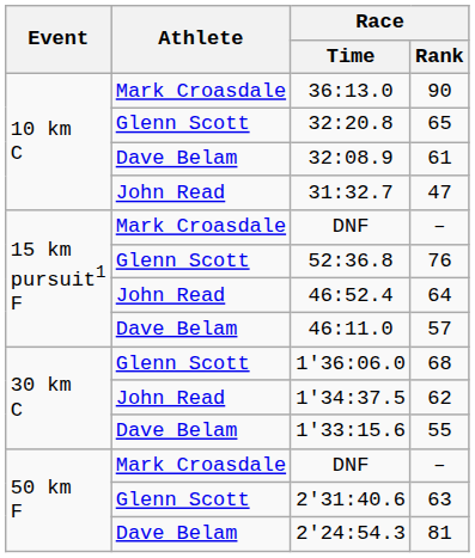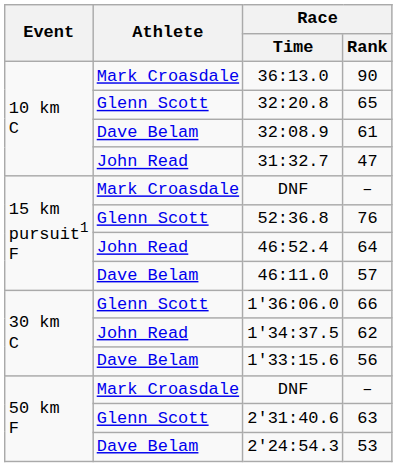1'36:06.0 | Race / Rank: 68 -> 66
1'33:15.6 | Race / Rank: 55 -> 56
2'24:54.3 | Race / Rank: 81 -> 53
